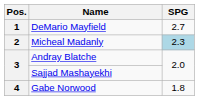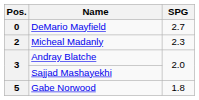DeMario Mayfield | Pos.: 1 -> 0
Micheal Madanly | SPG: lightblue background -> no background
Gabe Norwood | Pos.: 4 -> 5
